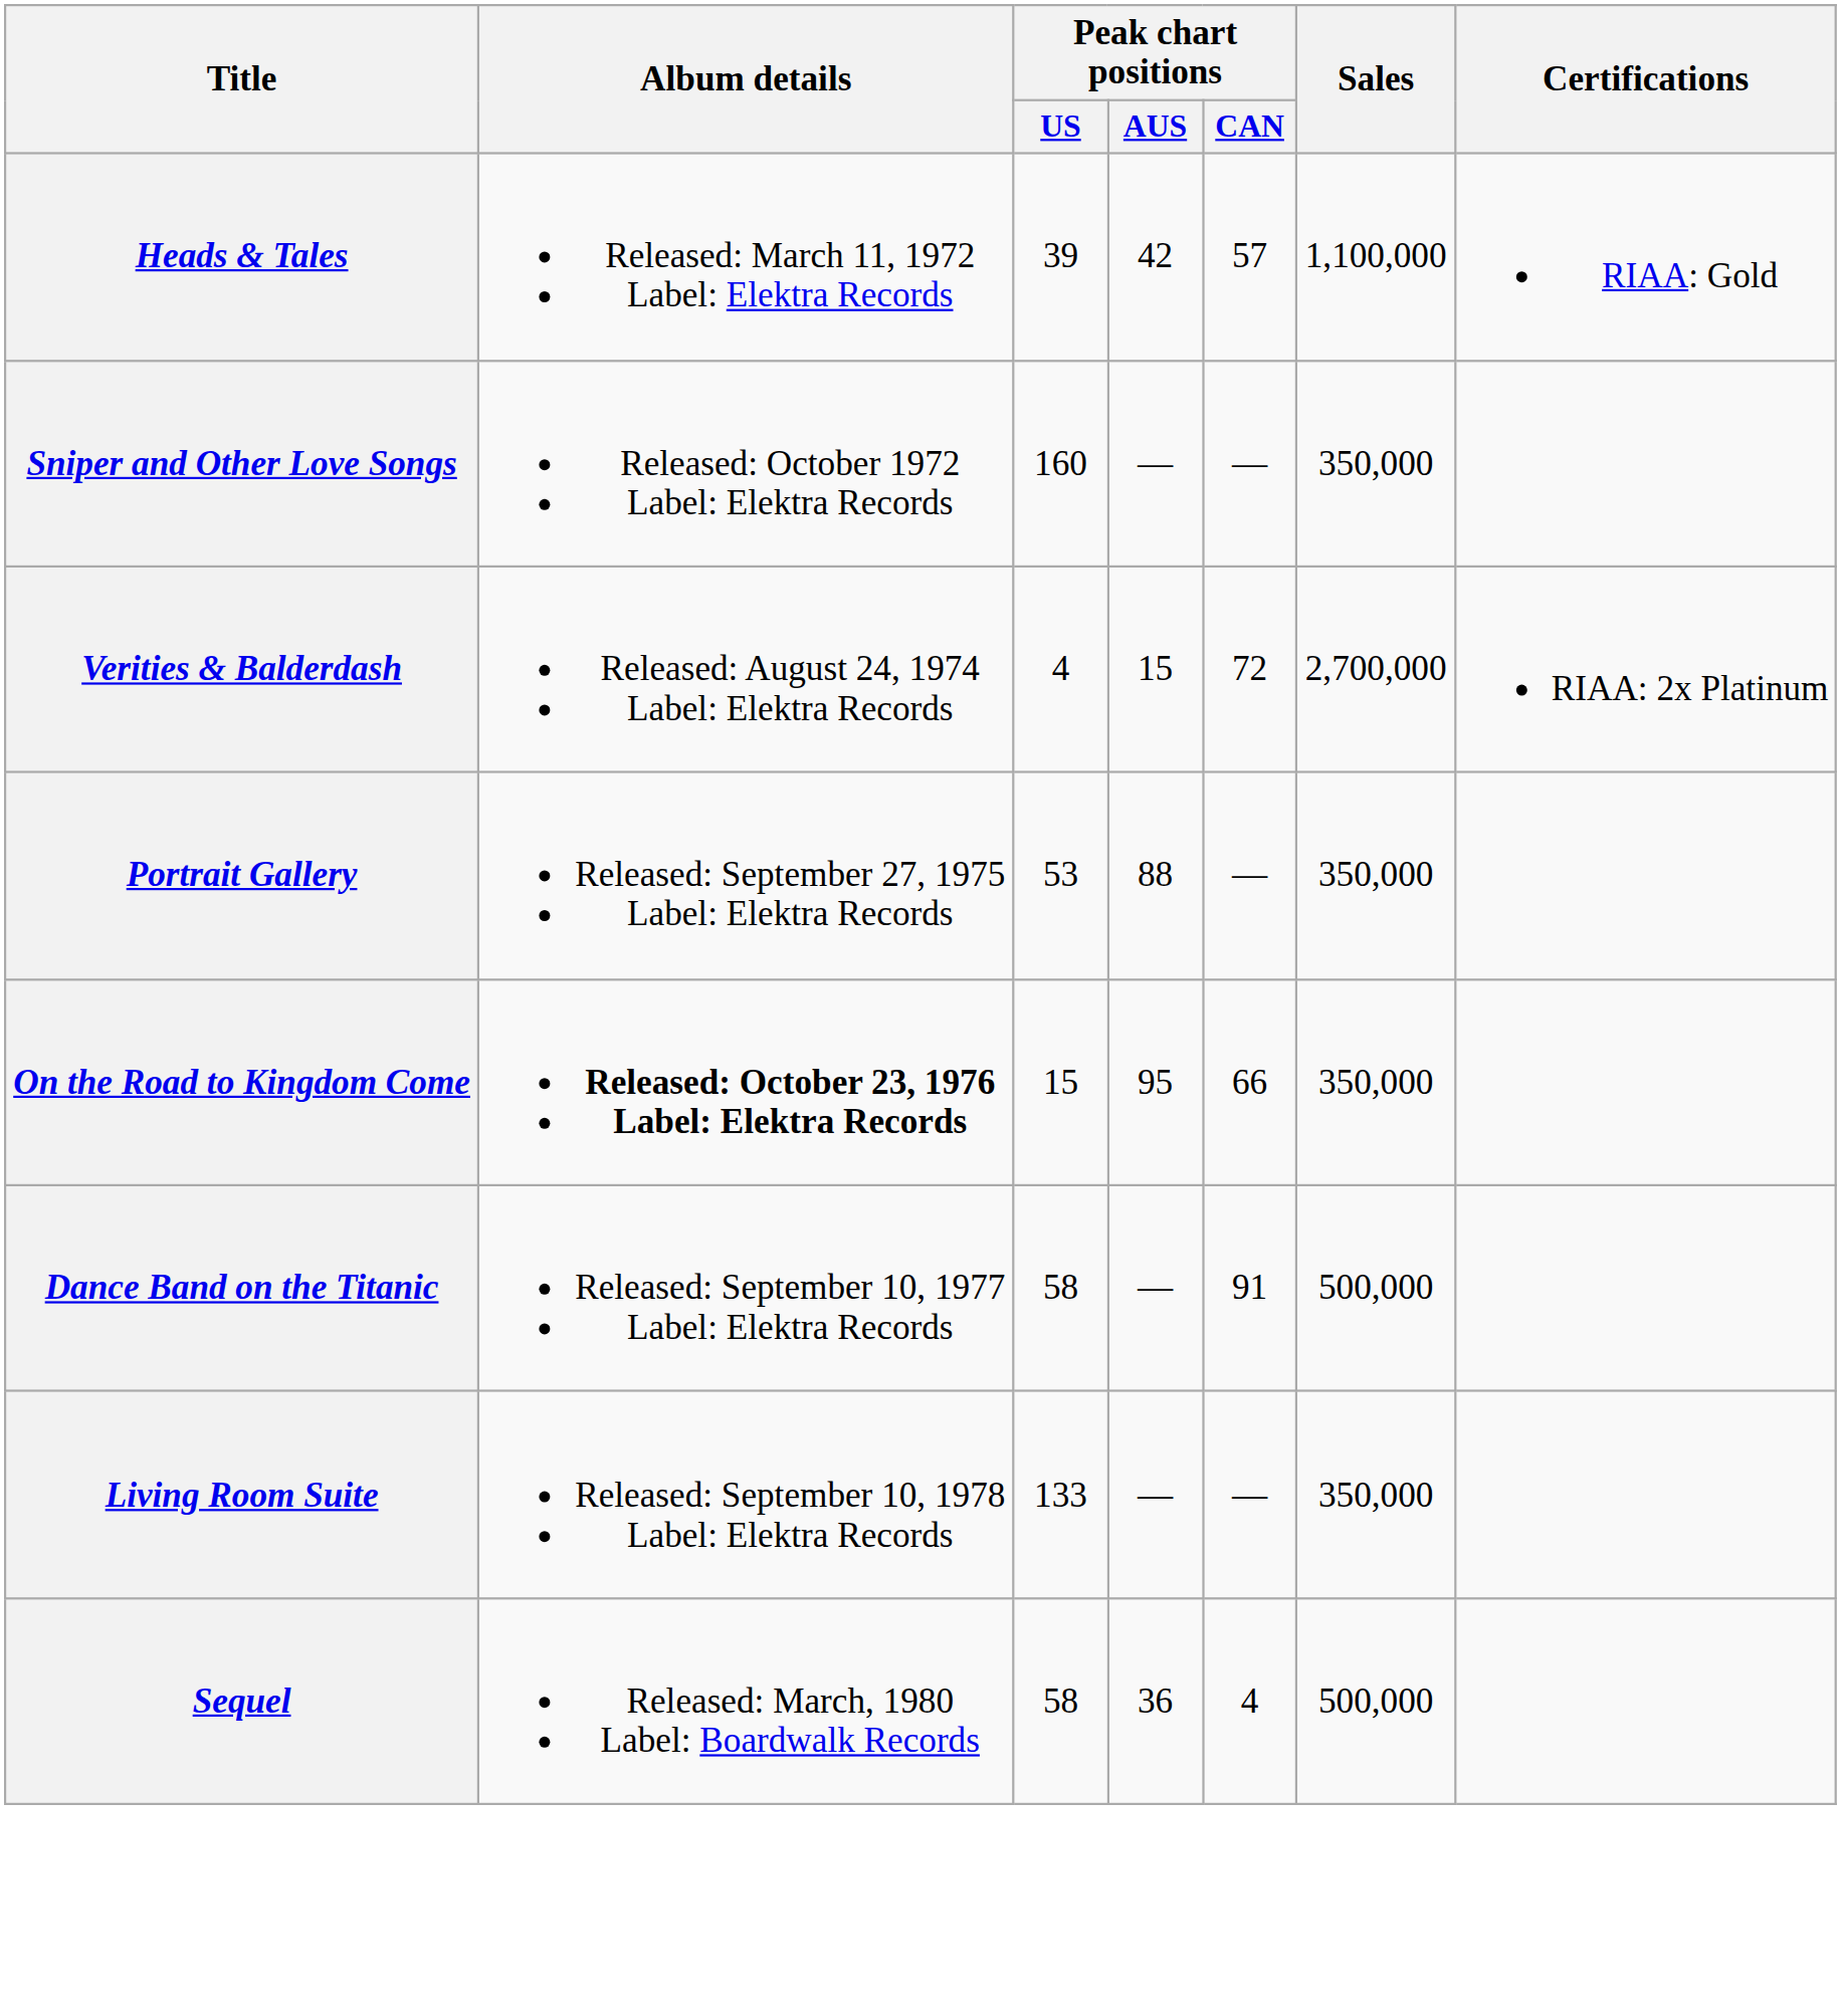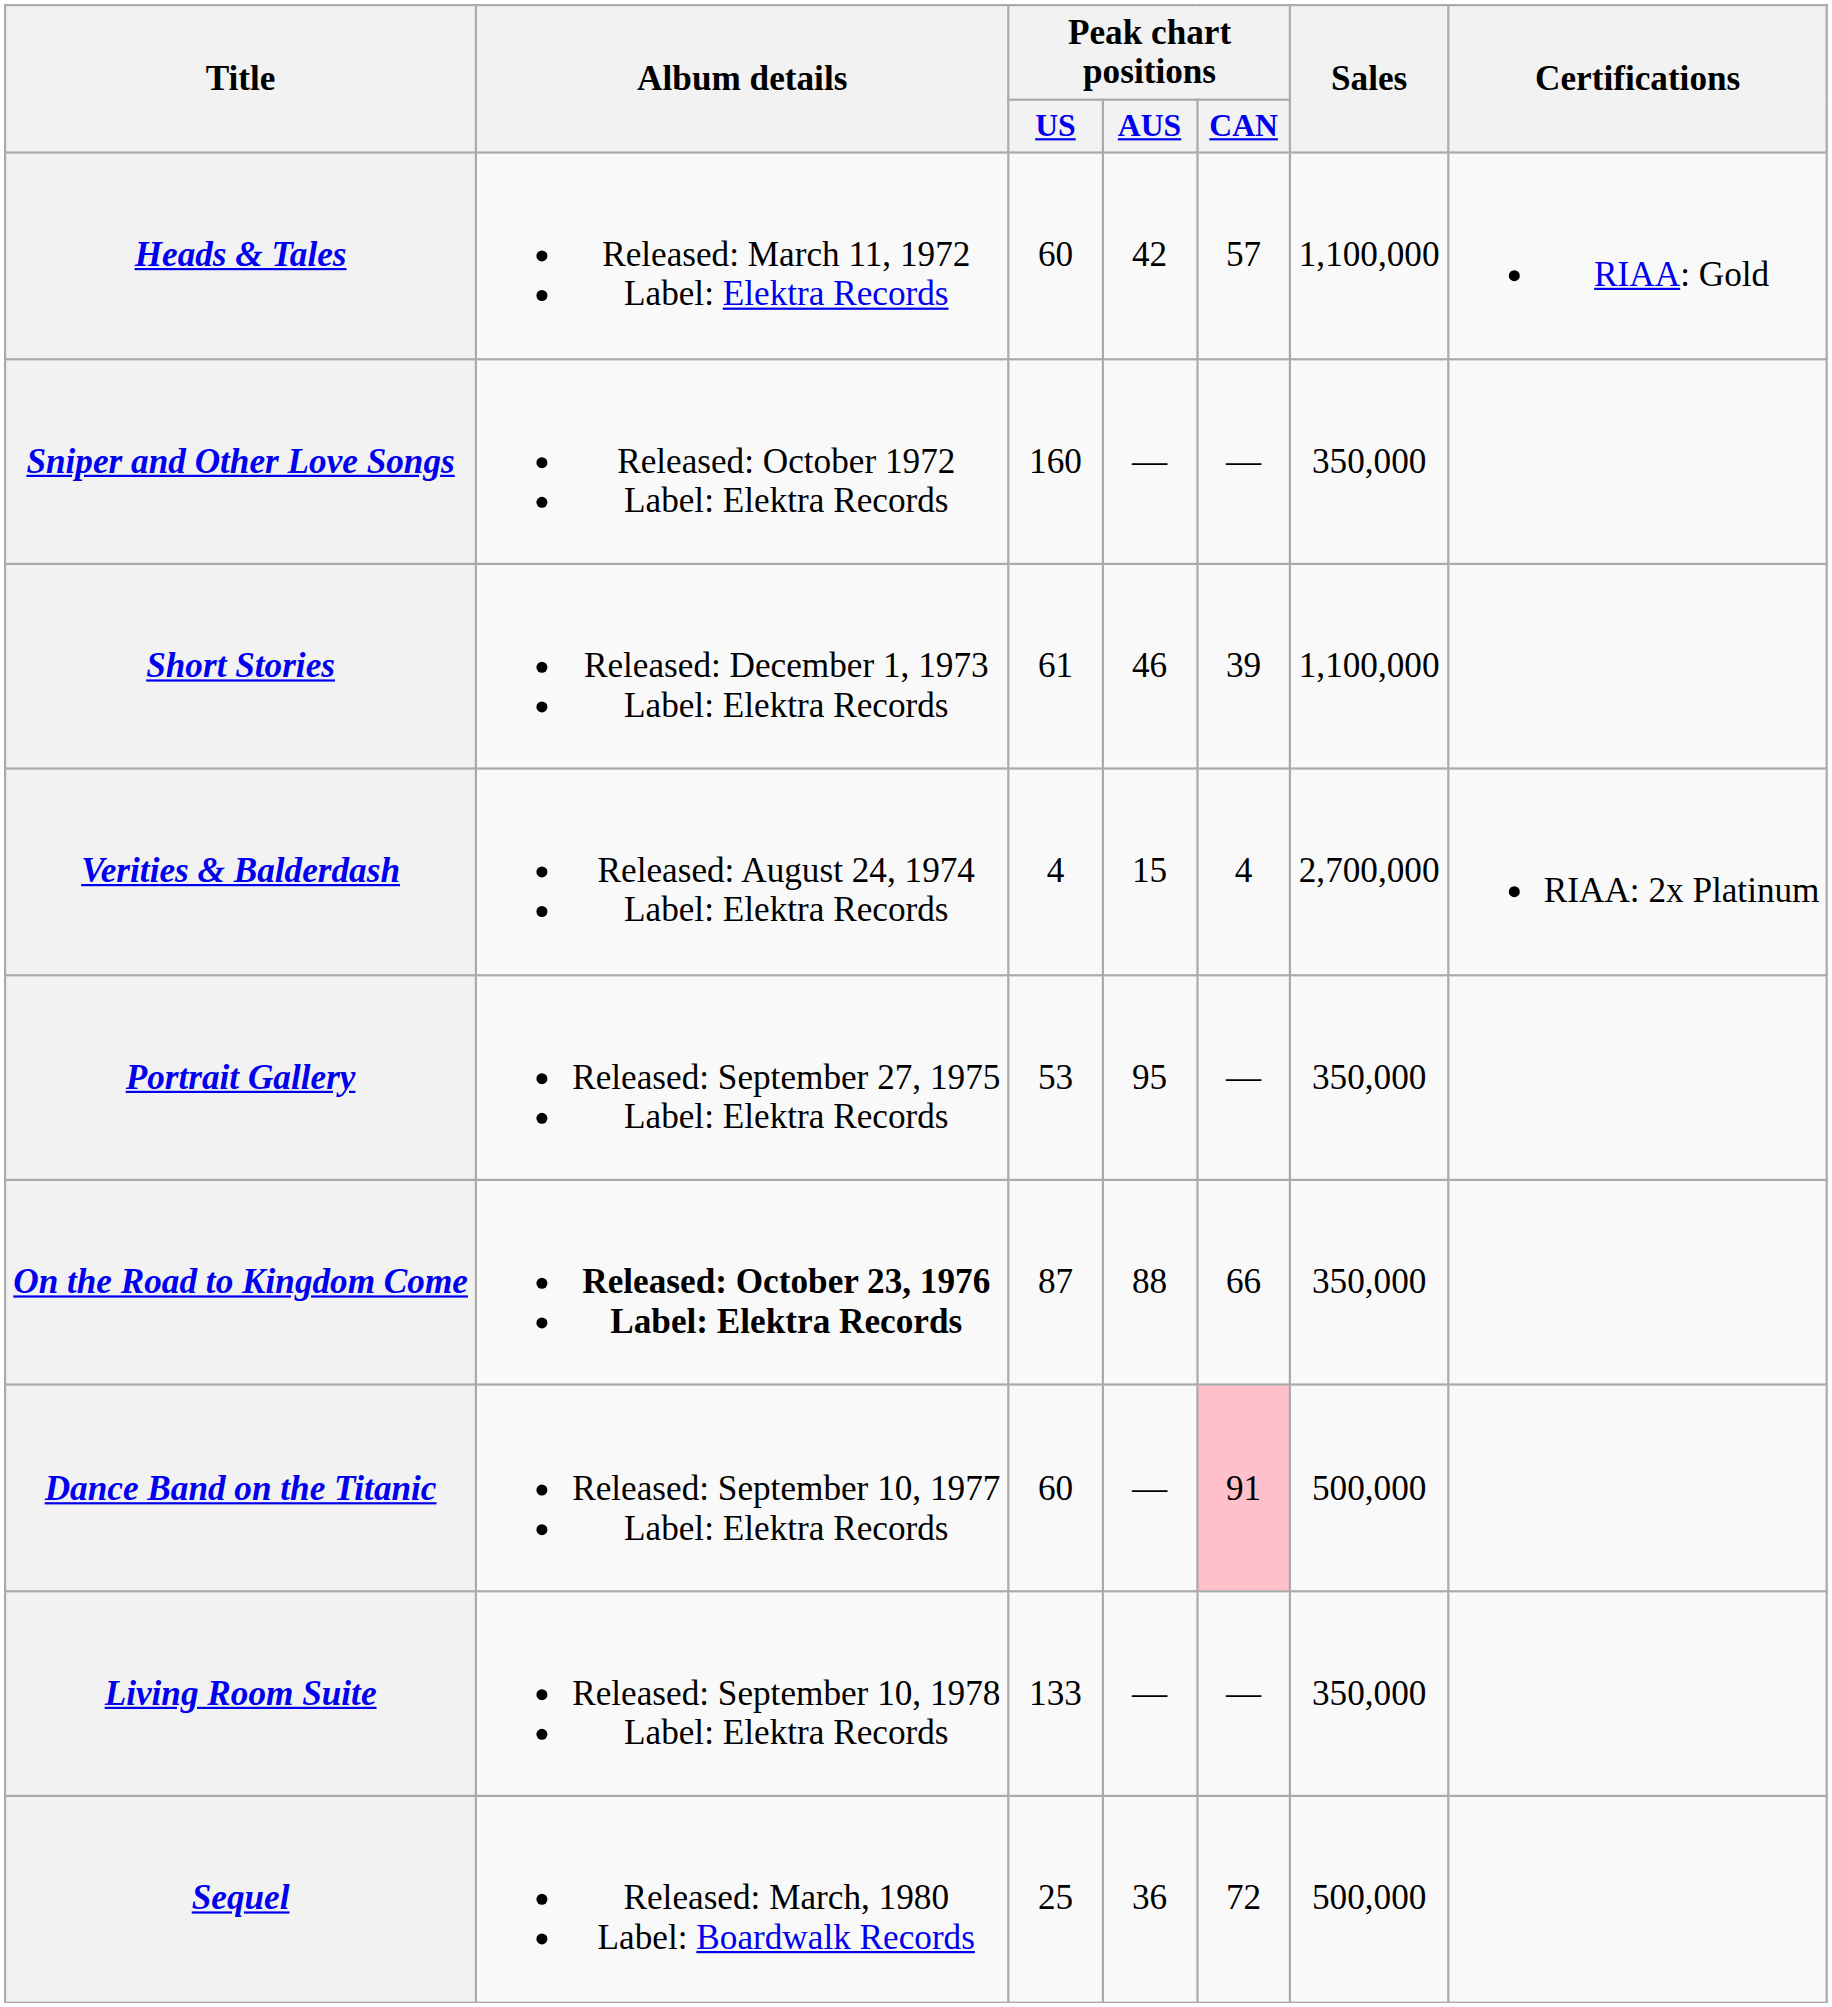Heads & Tales | Peak chart positions / US: 39 -> 60
+ row: Short Stories | Released: December 1, 1973 Label: Elektra Records | 61 | 46 | 39 | 1,100,000
Verities & Balderdash | Peak chart positions / CAN: 72 -> 4
Portrait Gallery | Peak chart positions / AUS: 88 -> 95
On the Road to Kingdom Come | Peak chart positions / US: 15 -> 87
On the Road to Kingdom Come | Peak chart positions / AUS: 95 -> 88
Dance Band on the Titanic | Peak chart positions / US: 58 -> 60
Dance Band on the Titanic | Peak chart positions / CAN: no background -> pink background
Sequel | Peak chart positions / US: 58 -> 25
Sequel | Peak chart positions / CAN: 4 -> 72
